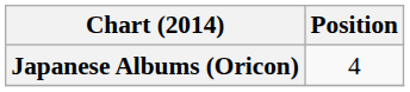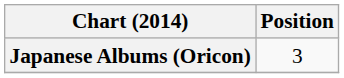Japanese Albums (Oricon) | Position: 4 -> 3
